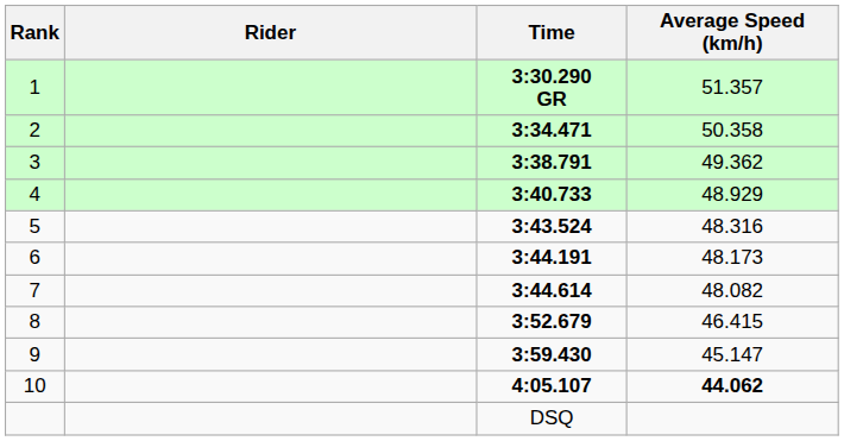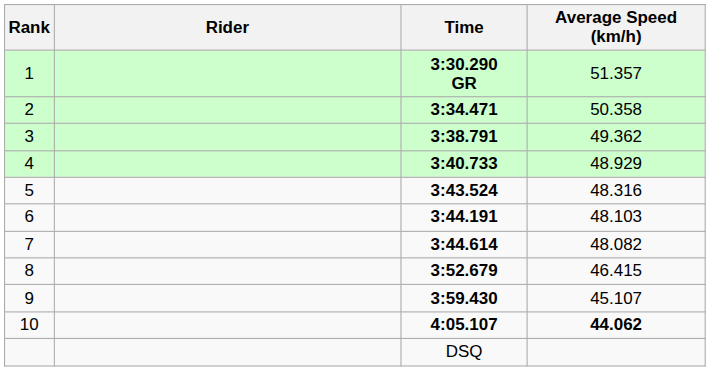6 | Average Speed (km/h): 48.173 -> 48.103
9 | Average Speed (km/h): 45.147 -> 45.107
